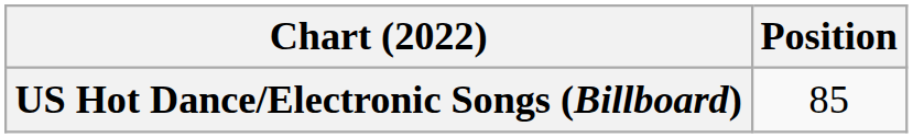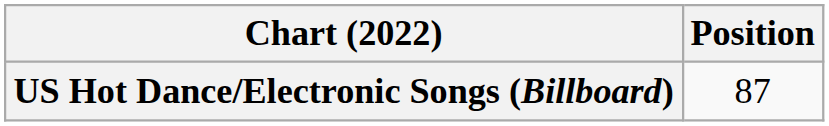US Hot Dance/Electronic Songs (Billboard) | Position: 85 -> 87
